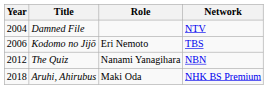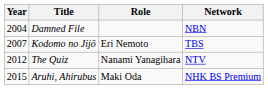Damned File | Network: NTV -> NBN
Kodomo no Jijō | Year: 2006 -> 2007
The Quiz | Network: NBN -> NTV
Aruhi, Ahirubus | Year: 2018 -> 2015
